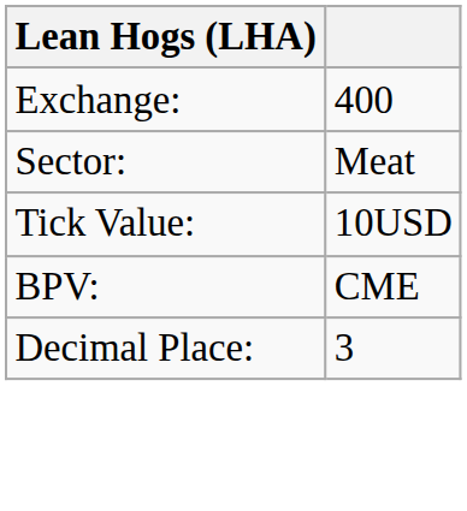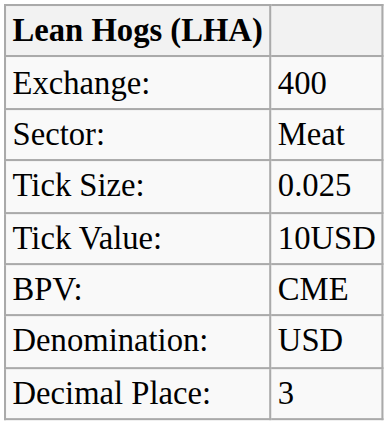+ row: Tick Size: | 0.025
+ row: Denomination: | USD
